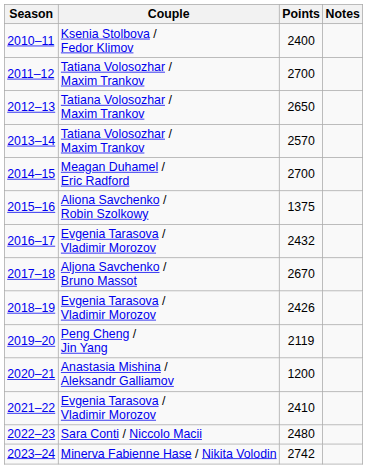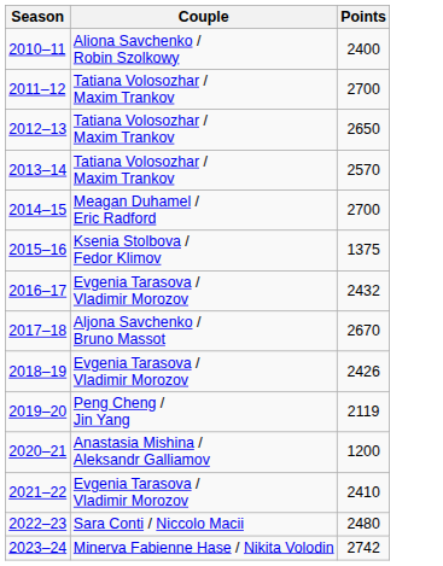- column: Notes
2010–11 | Couple: Ksenia Stolbova / Fedor Klimov -> Aliona Savchenko / Robin Szolkowy
2015–16 | Couple: Aliona Savchenko / Robin Szolkowy -> Ksenia Stolbova / Fedor Klimov
